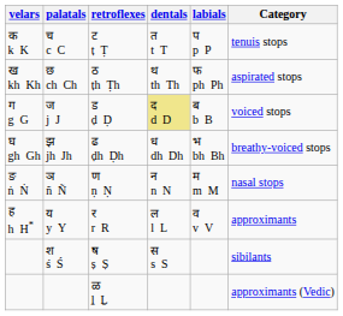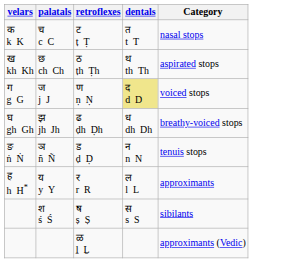- column: labials | प p P | फ ph Ph | ब b B | भ bh Bh | म m M | व v V
च c C | Category: tenuis stops -> nasal stops
ज j J | retroflexes: ड ḍ Ḍ -> ण ṇ Ṇ
ञ ñ Ñ | retroflexes: ण ṇ Ṇ -> ड ḍ Ḍ
ञ ñ Ñ | Category: nasal stops -> tenuis stops
